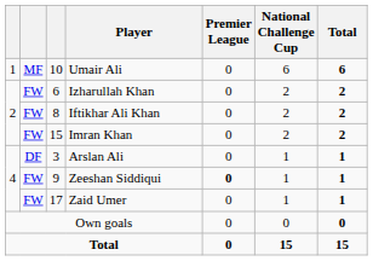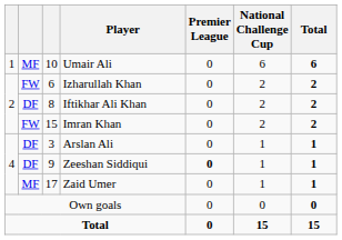Iftikhar Ali Khan | column 2: FW -> DF
Zeeshan Siddiqui | column 2: FW -> DF
Zaid Umer | column 2: FW -> MF
